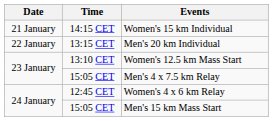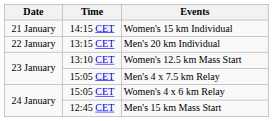Women's 4 x 6 km Relay | Time: 12:45 CET -> 15:05 CET
Men's 15 km Mass Start | Time: 15:05 CET -> 12:45 CET
